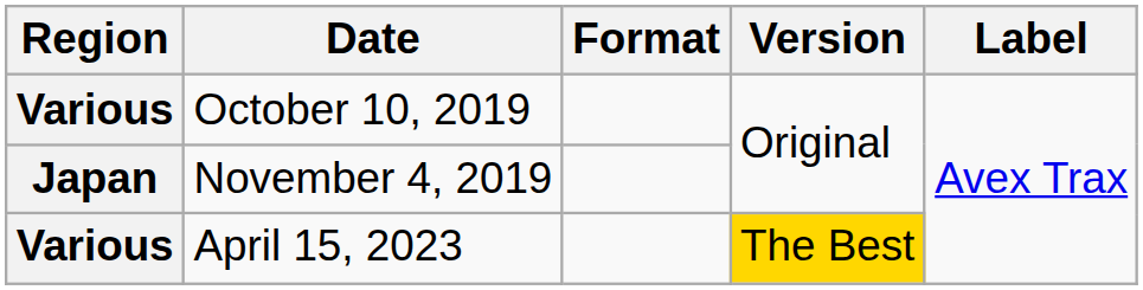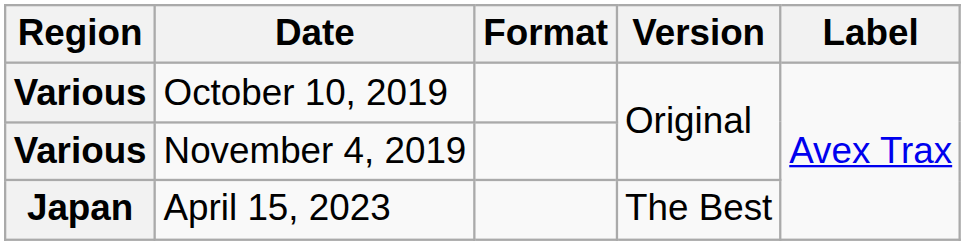November 4, 2019 | Region: Japan -> Various
April 15, 2023 | Region: Various -> Japan
April 15, 2023 | Version: gold background -> no background
